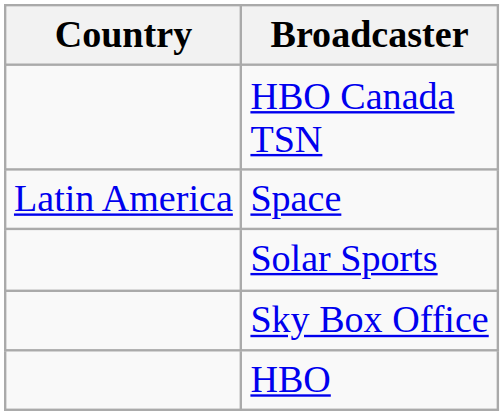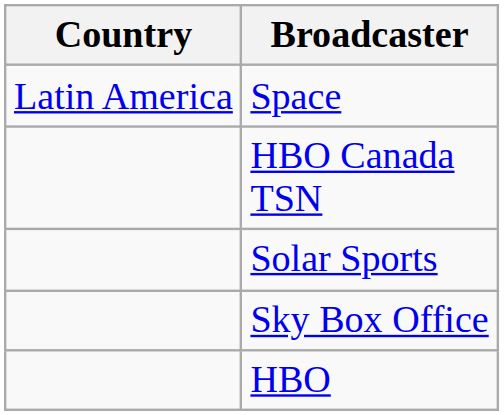rows swapped: HBO Canada TSN <-> Space
